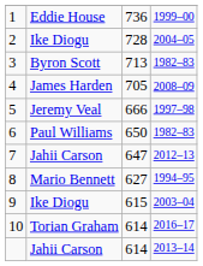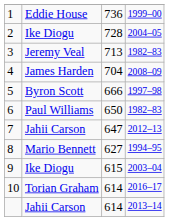3 | column 2: Byron Scott -> Jeremy Veal
4 | column 3: 705 -> 704
5 | column 2: Jeremy Veal -> Byron Scott
